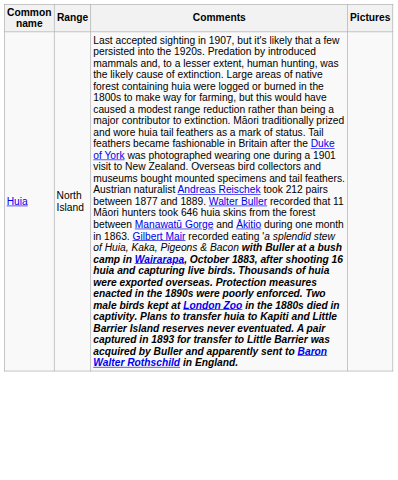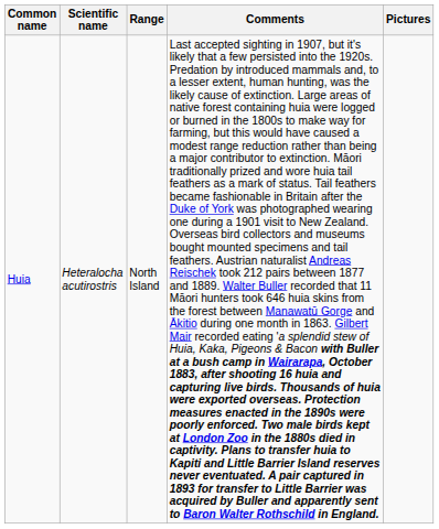+ column: Scientific name | Heteralocha acutirostris
